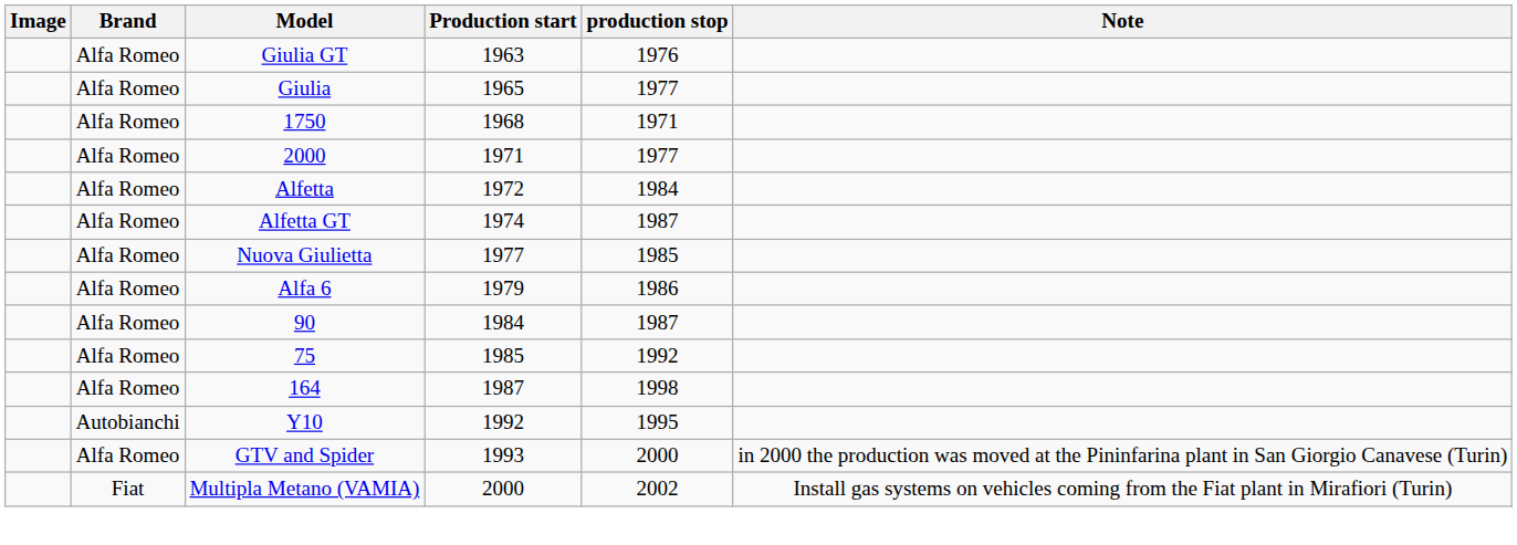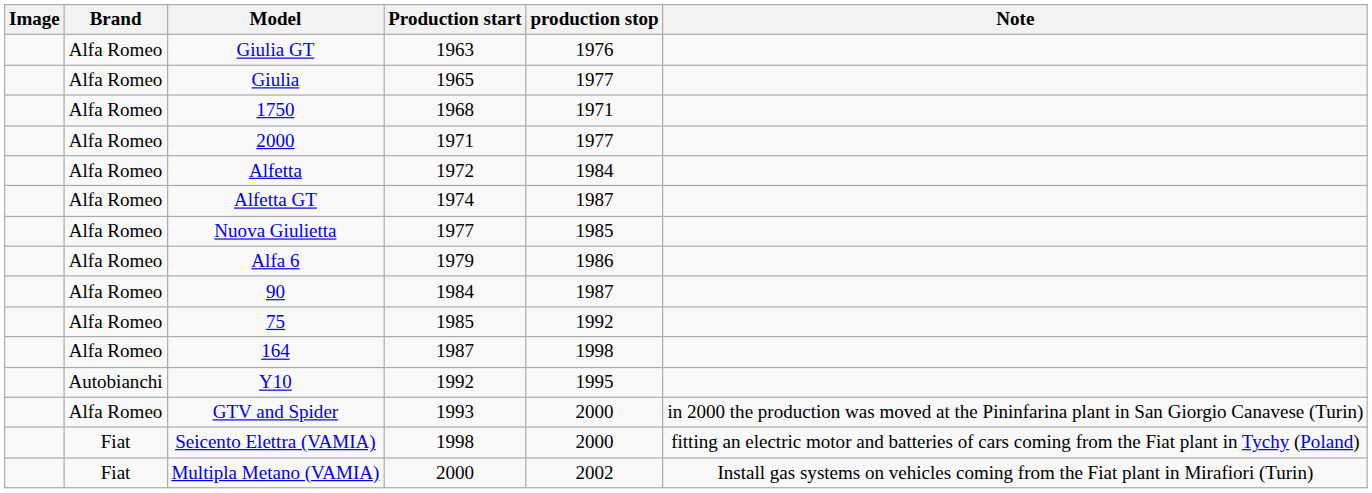+ row: Fiat | Seicento Elettra (VAMIA) | 1998 | 2000 | fitting an electric motor and batteries of cars coming from the Fiat plant in Tychy (Poland)
